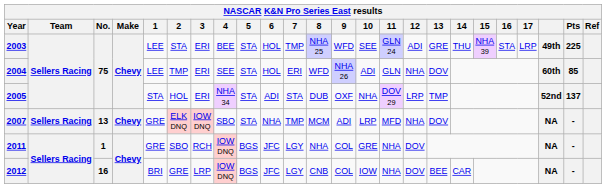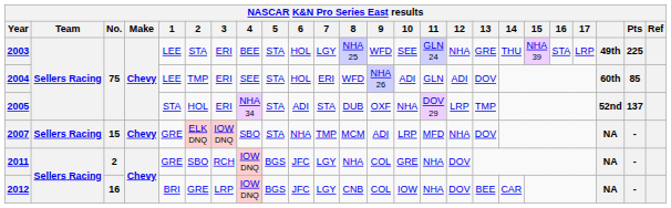2003 | 7: TMP -> LGY
2003 | 12: ADI -> NHA
2004 | 12: NHA -> ADI
2007 | No.: 13 -> 15
2011 | No.: 1 -> 2
